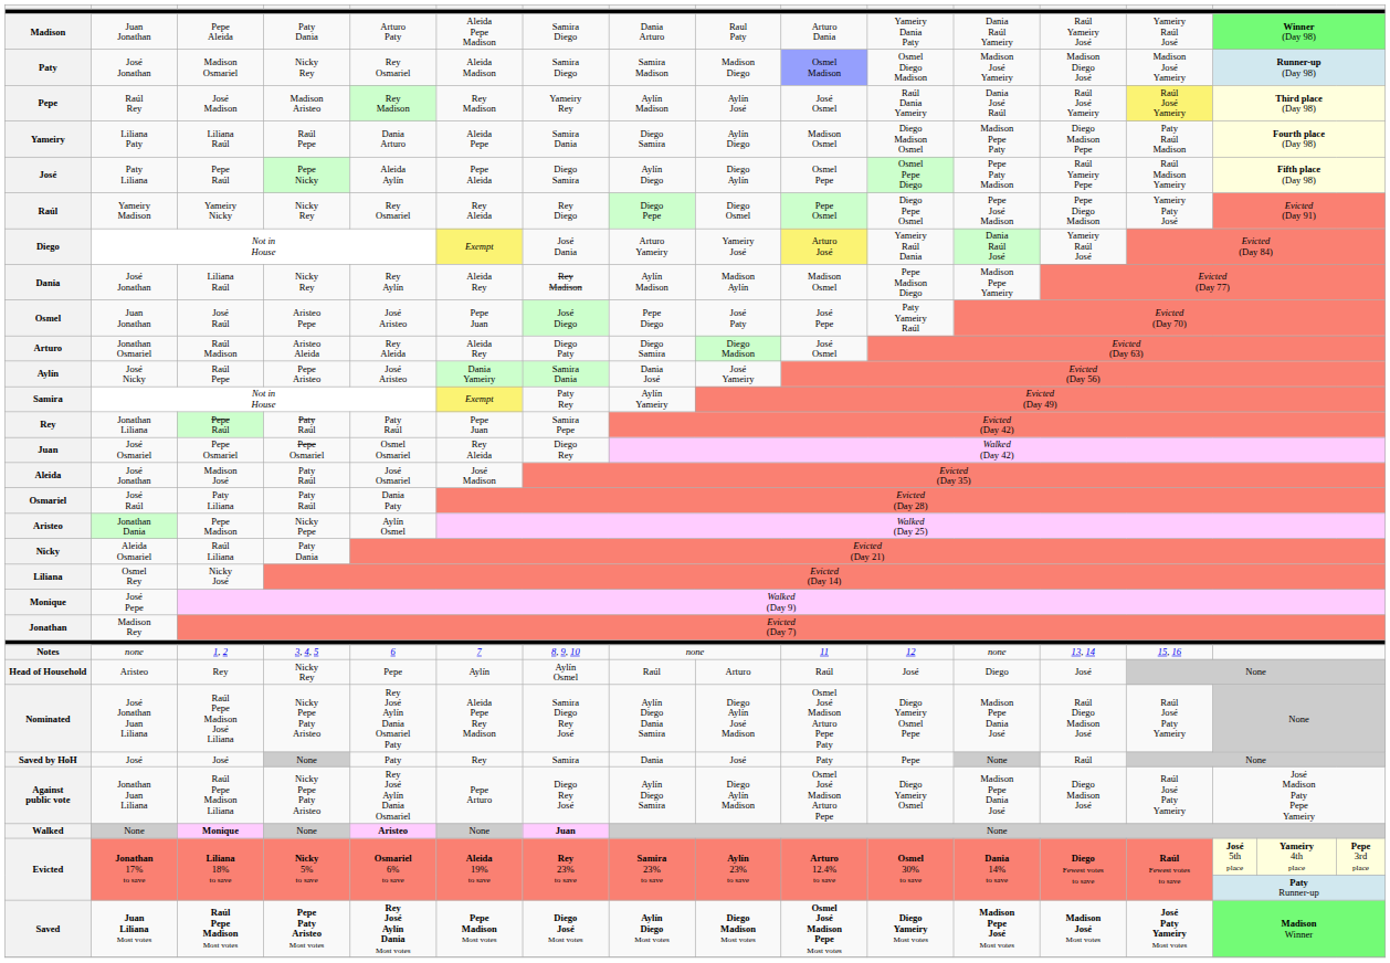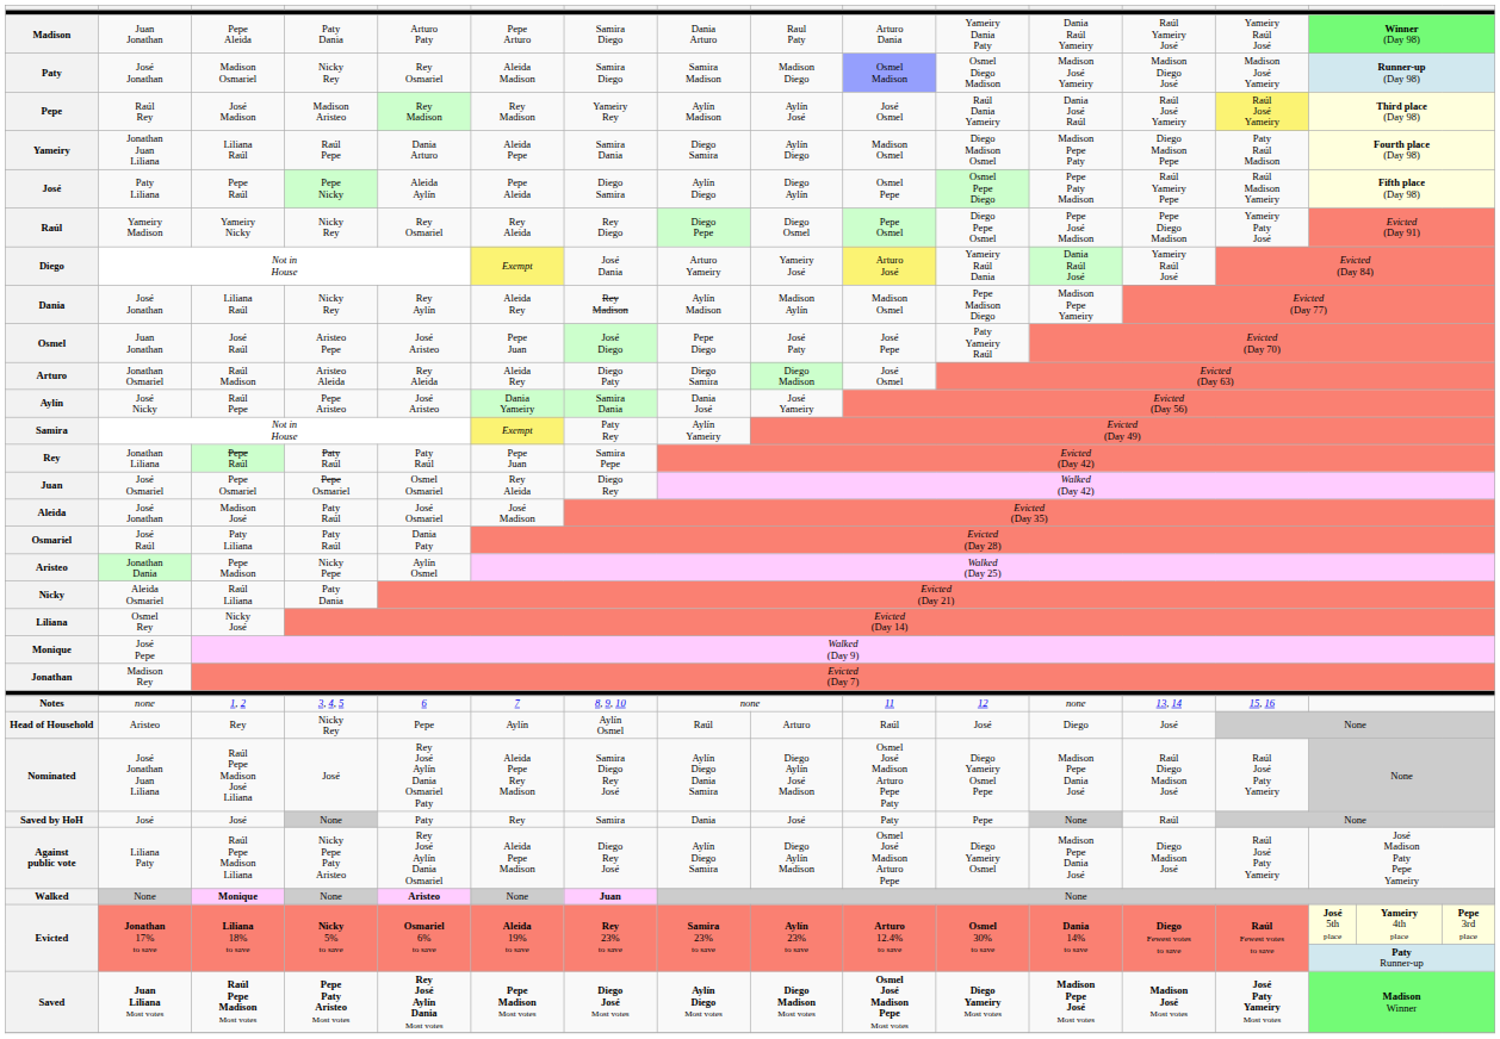Madison | column 6: Aleida Pepe Madison -> Pepe Arturo
Yameiry | column 2: Liliana Paty -> Jonathan Juan Liliana
Nominated | column 4: Nicky Pepe Paty Aristeo -> José
Against public vote | column 2: Jonathan Juan Liliana -> Liliana Paty
Against public vote | column 6: Pepe Arturo -> Aleida Pepe Madison
